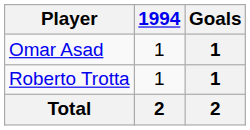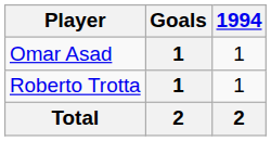columns swapped: Goals <-> 1994
